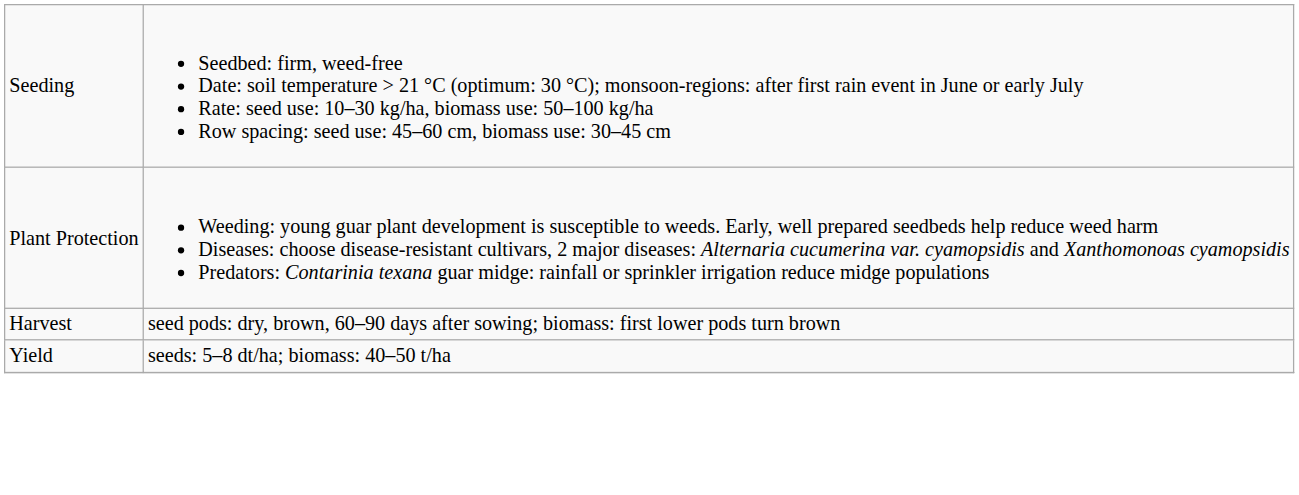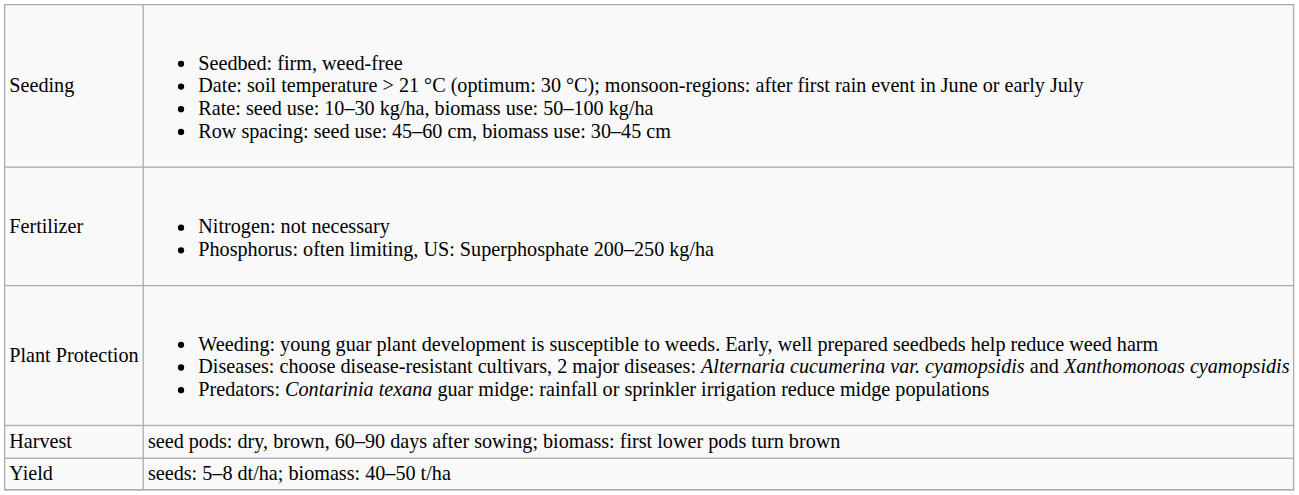+ row: Fertilizer | Nitrogen: not necessary Phosphorus: often limiting, US: Superphosphate 200–250 kg/ha
